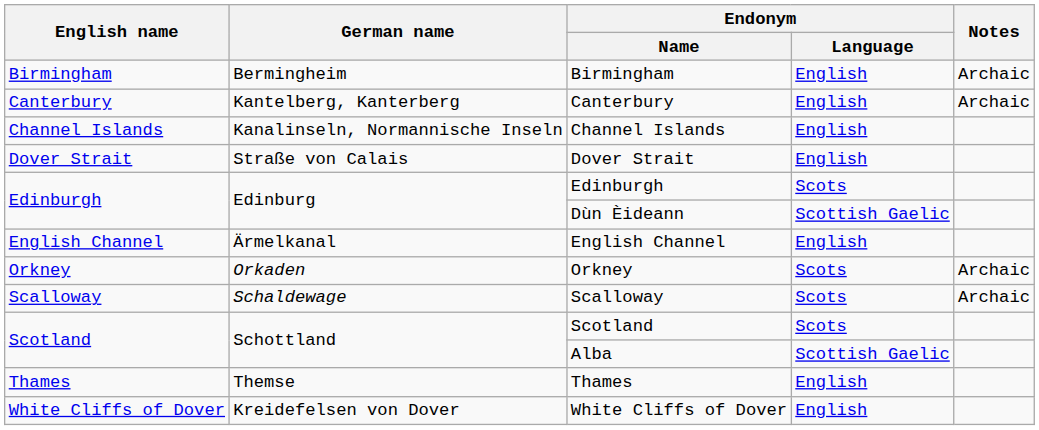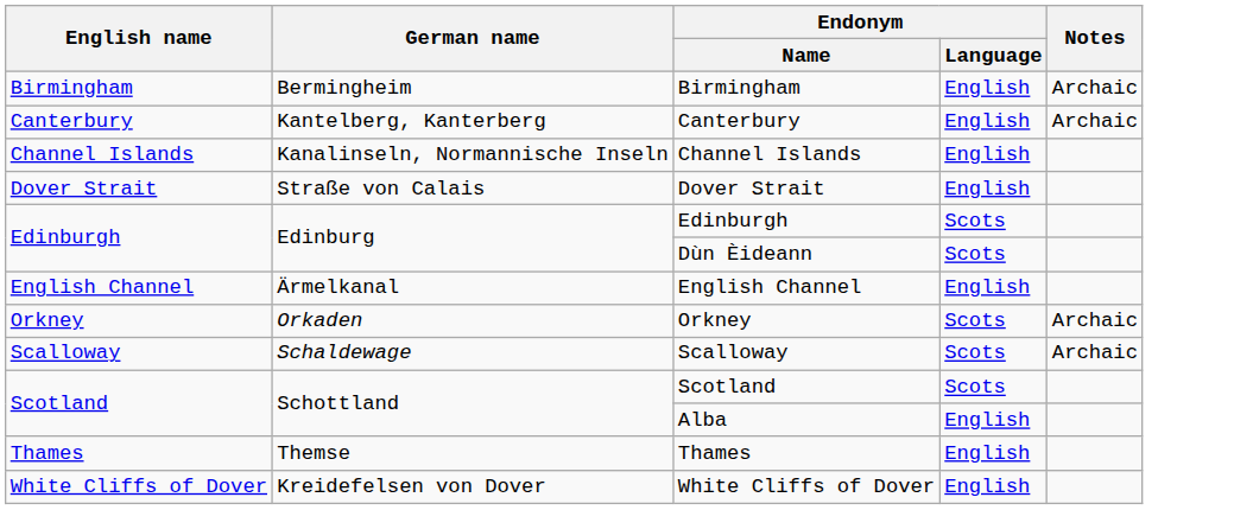Dùn Èideann | Endonym / Language: Scottish Gaelic -> Scots
Alba | Endonym / Language: Scottish Gaelic -> English
